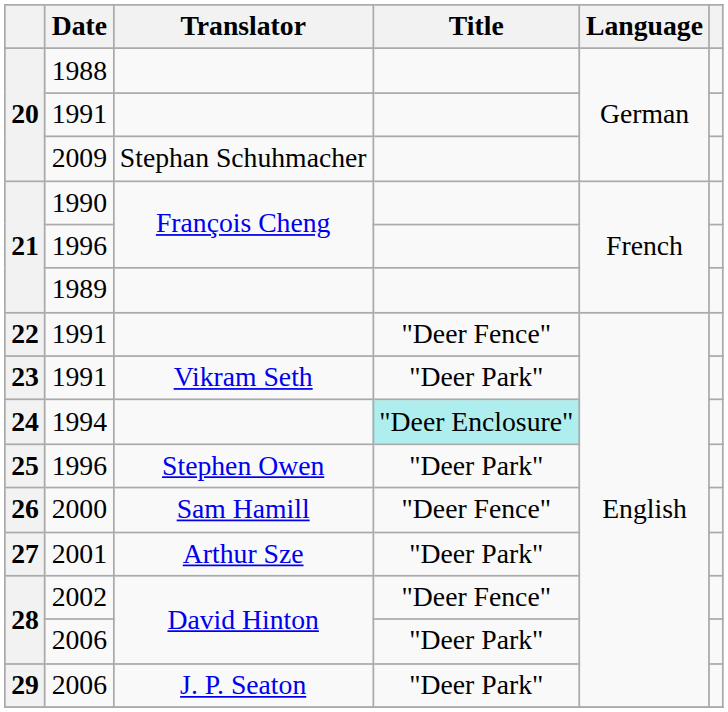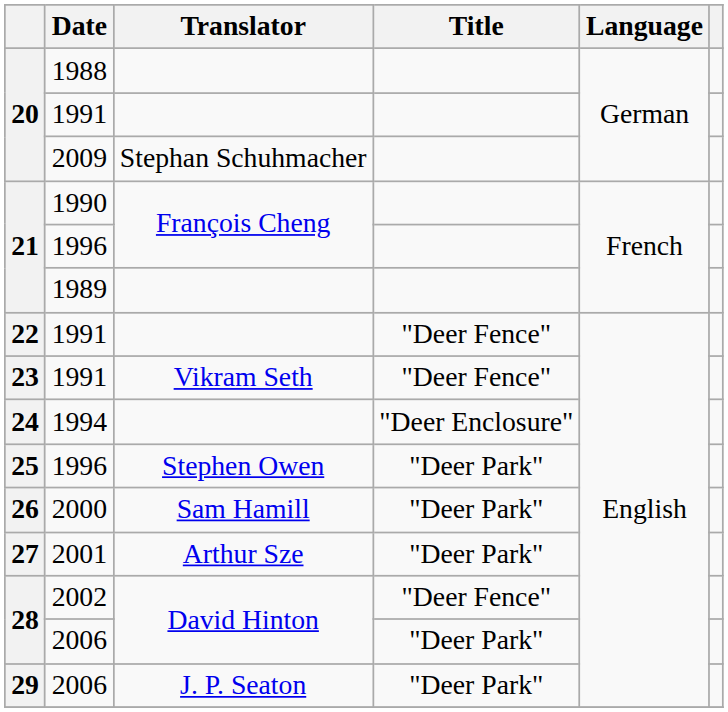23 / 1991 | Title: "Deer Park" -> "Deer Fence"
1994 | Title: paleturquoise background -> no background
2000 | Title: "Deer Fence" -> "Deer Park"
